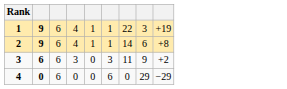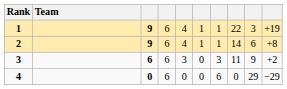+ column: Team
